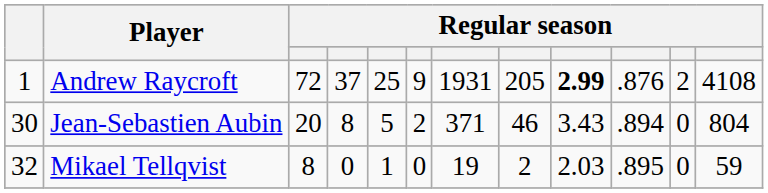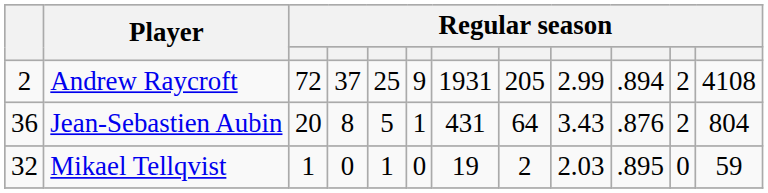Andrew Raycroft | column 1: 1 -> 2
Andrew Raycroft | column 9: bold -> normal
Andrew Raycroft | column 10: .876 -> .894
Jean-Sebastien Aubin | column 1: 30 -> 36
Jean-Sebastien Aubin | column 6: 2 -> 1
Jean-Sebastien Aubin | column 7: 371 -> 431
Jean-Sebastien Aubin | column 8: 46 -> 64
Jean-Sebastien Aubin | column 10: .894 -> .876
Jean-Sebastien Aubin | column 11: 0 -> 2
Mikael Tellqvist | column 3: 8 -> 1
